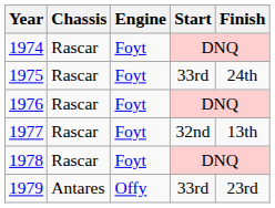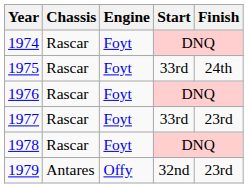1977 | Start: 32nd -> 33rd
1977 | Finish: 13th -> 23rd
1979 | Start: 33rd -> 32nd
